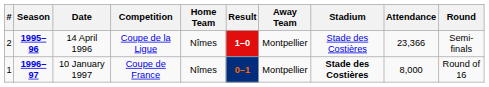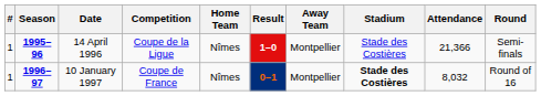14 April 1996 | #: 2 -> 1
14 April 1996 | Attendance: 23,366 -> 21,366
10 January 1997 | Attendance: 8,000 -> 8,032
